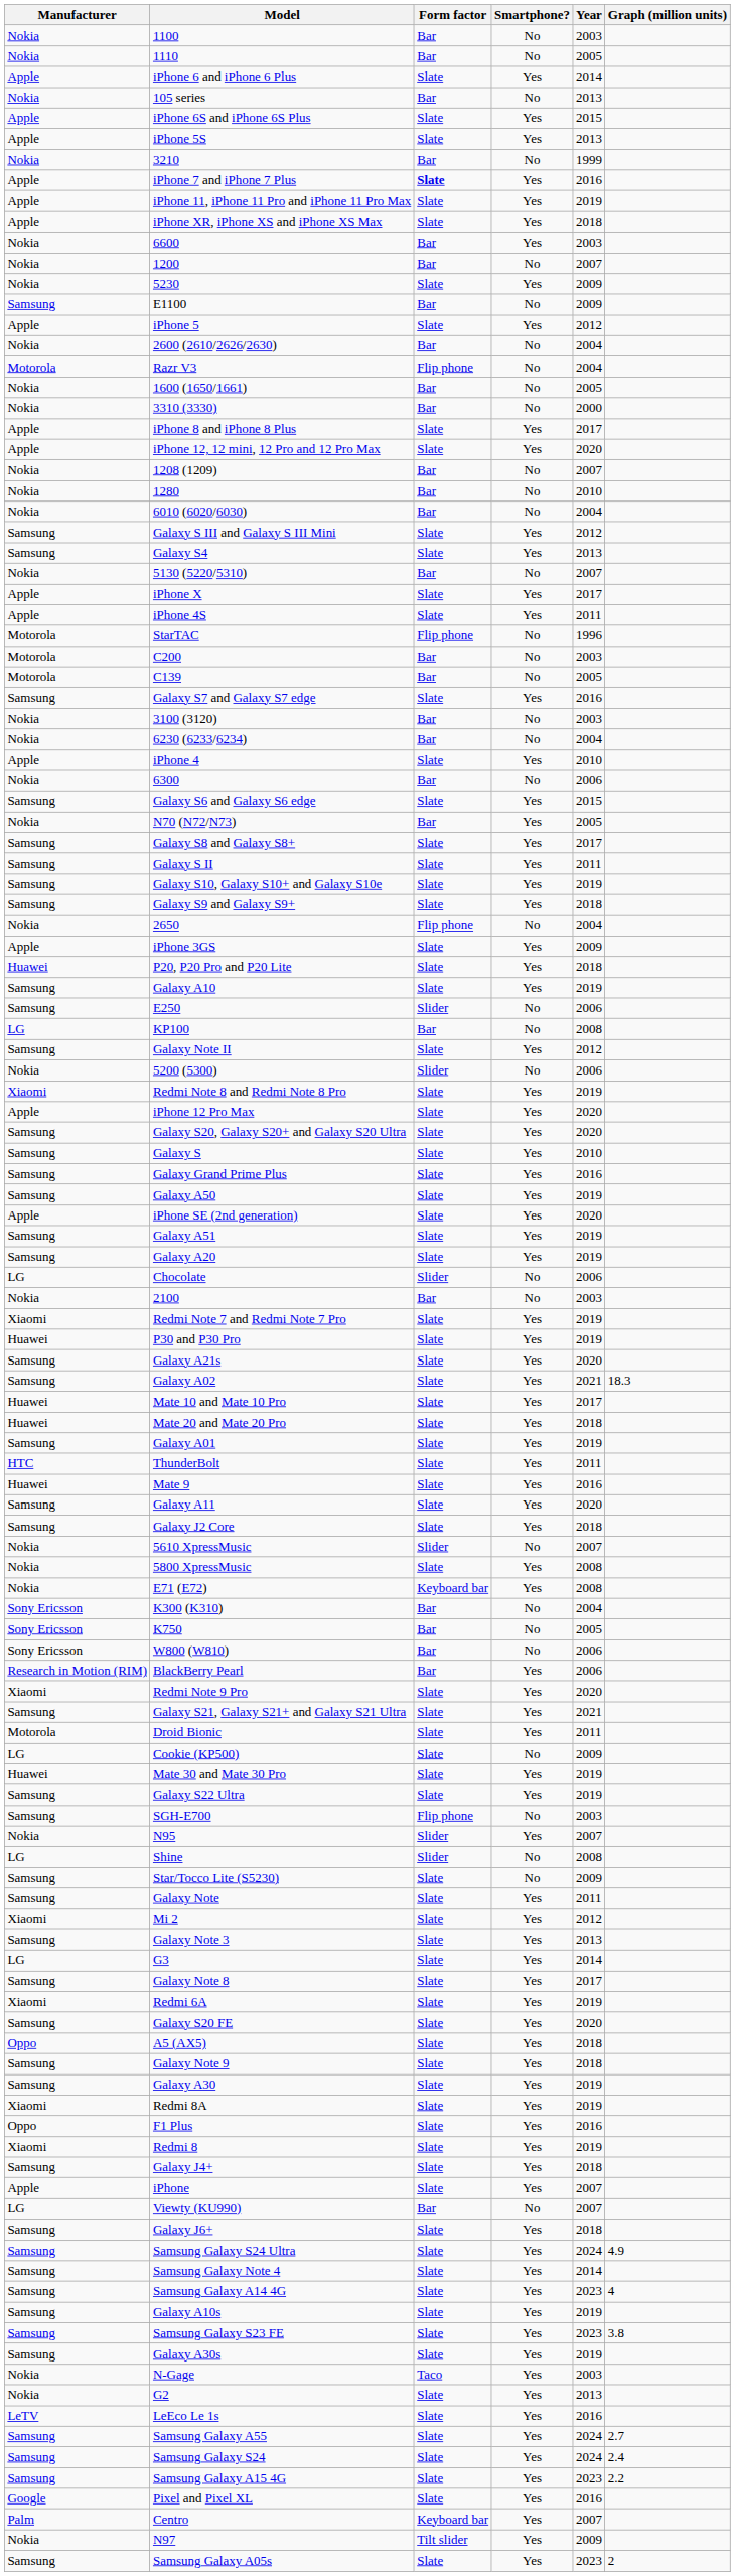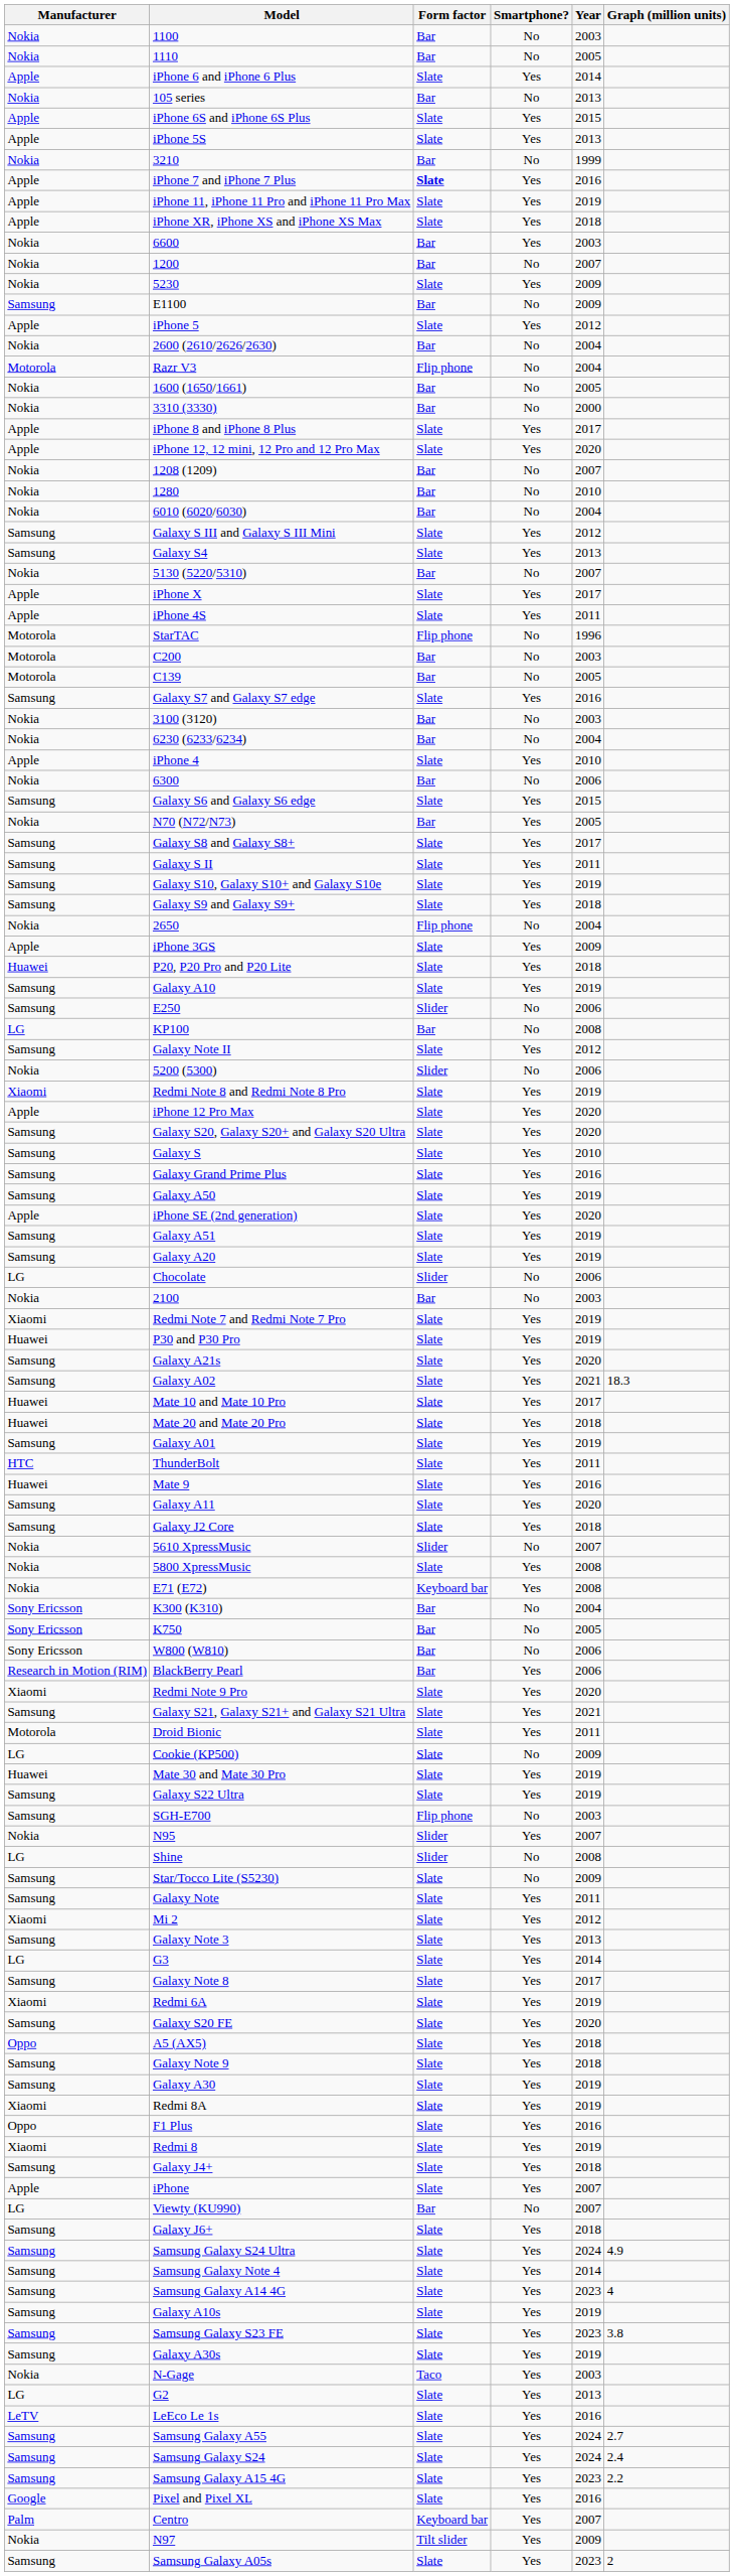G2 | Manufacturer: Nokia -> LG
